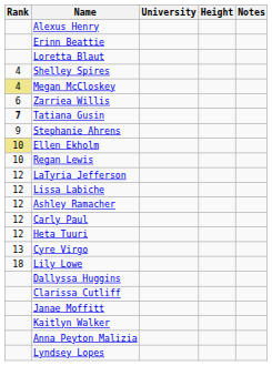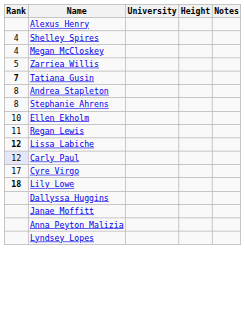- row: Erinn Beattie
- row: Loretta Blaut
Megan McCloskey | Rank: khaki background -> no background
Zarriea Willis | Rank: 6 -> 5
+ row: 8 | Andrea Stapleton
Stephanie Ahrens | Rank: 9 -> 8
Ellen Ekholm | Rank: khaki background -> no background
Regan Lewis | Rank: 10 -> 11
- row: 12 | LaTyria Jefferson
Lissa Labiche | Rank: normal -> bold
- row: 12 | Ashley Ramacher
Carly Paul | Rank: no background -> lavender background
- row: 12 | Heta Tuuri
Cyre Virgo | Rank: 13 -> 17
Lily Lowe | Rank: normal -> bold
- row: Clarissa Cutliff
- row: Kaitlyn Walker
